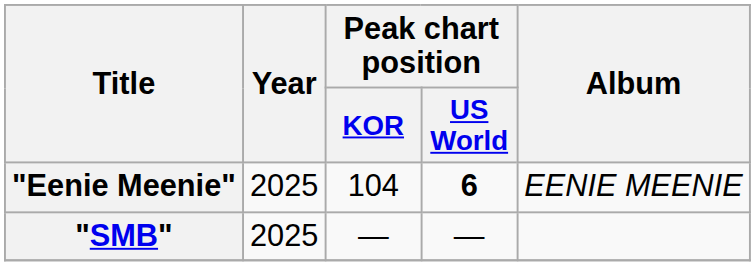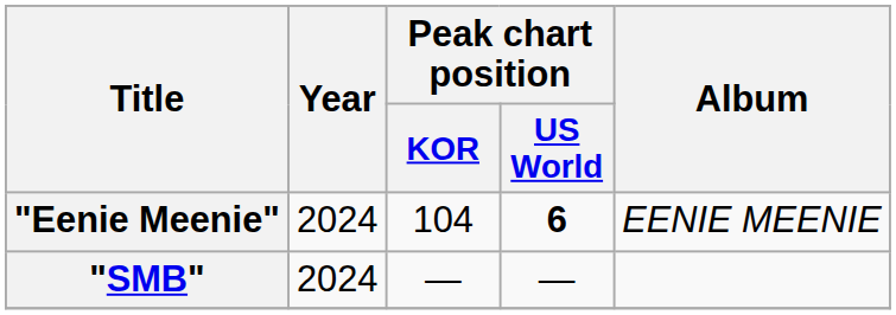"Eenie Meenie" | Year: 2025 -> 2024
"SMB" | Year: 2025 -> 2024
